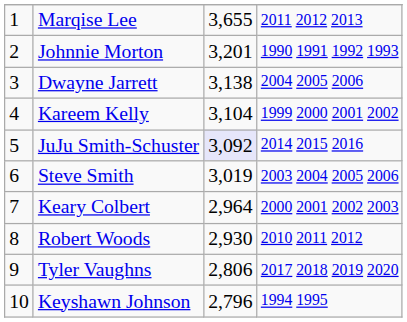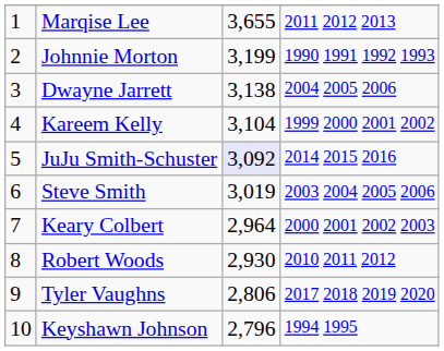Johnnie Morton | column 3: 3,201 -> 3,199
